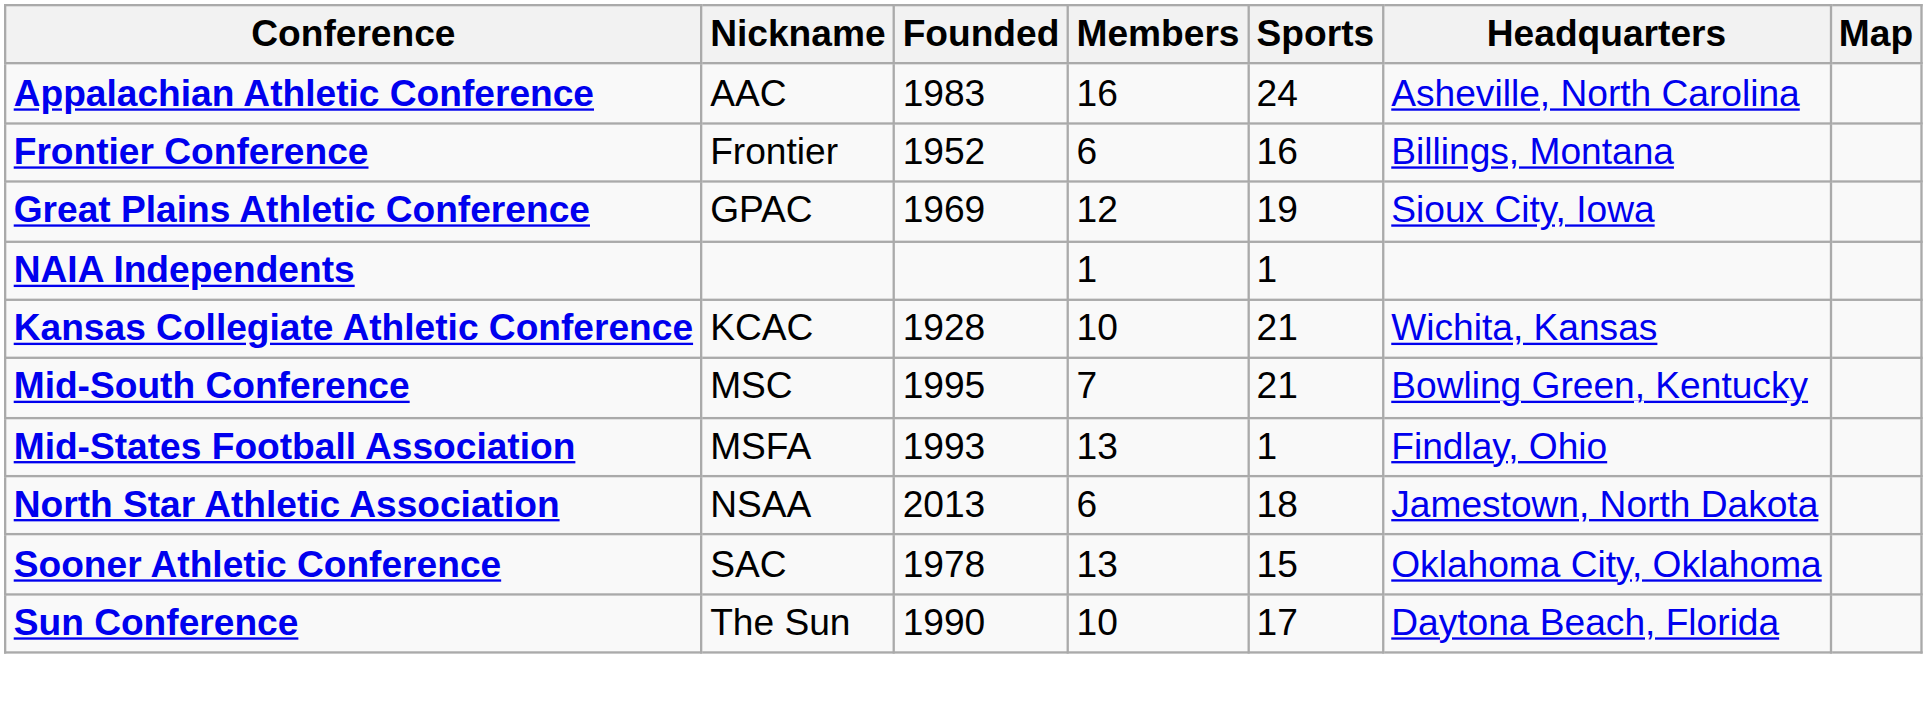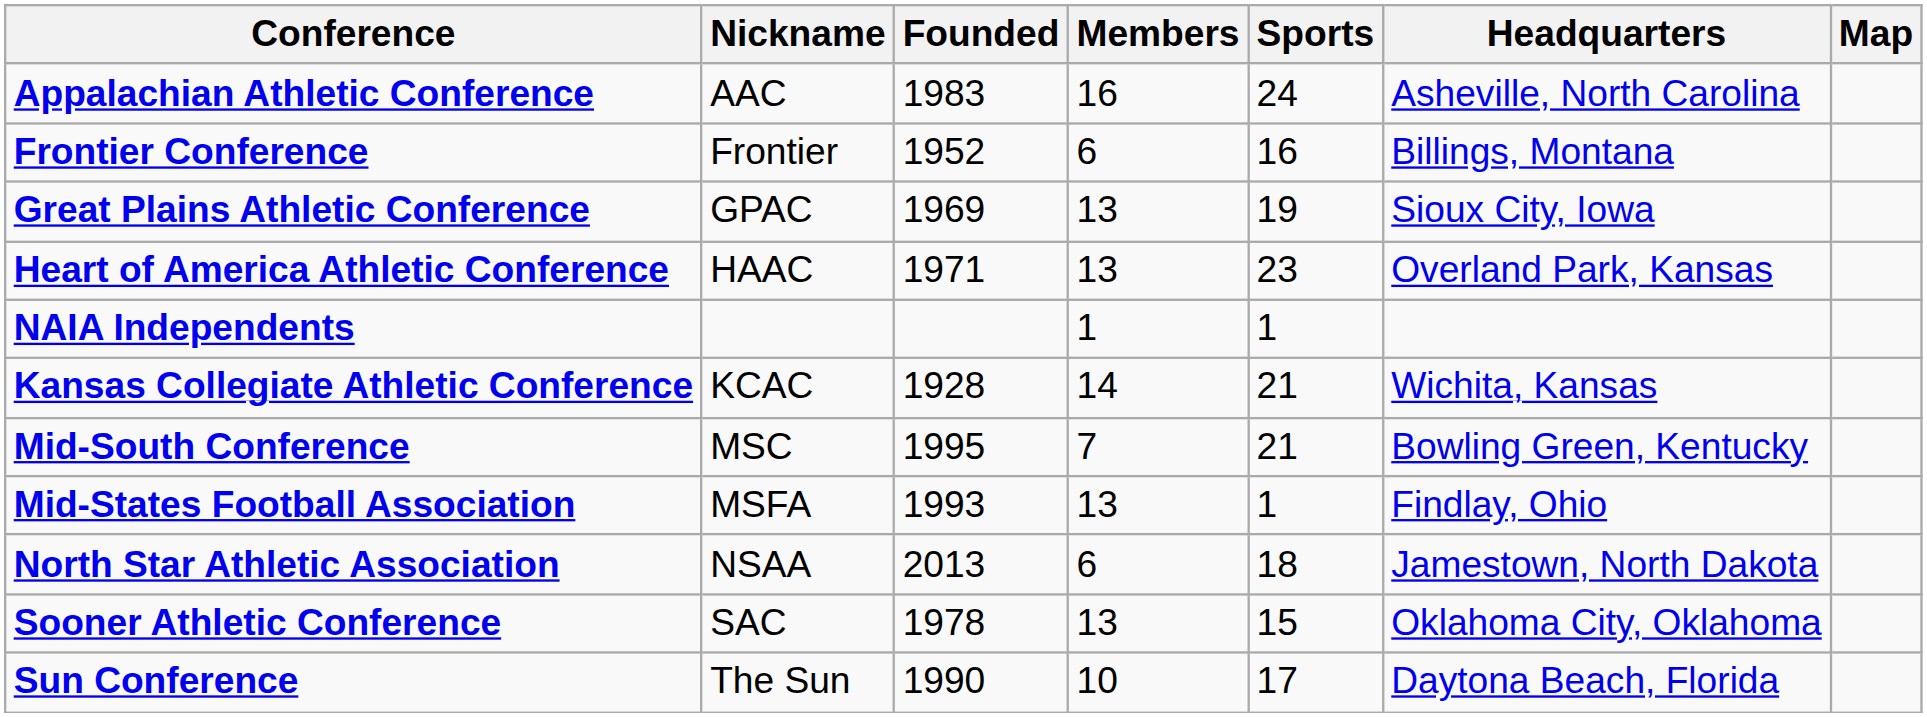Great Plains Athletic Conference | Members: 12 -> 13
+ row: Heart of America Athletic Conference | HAAC | 1971 | 13 | 23 | Overland Park, Kansas
Kansas Collegiate Athletic Conference | Members: 10 -> 14
